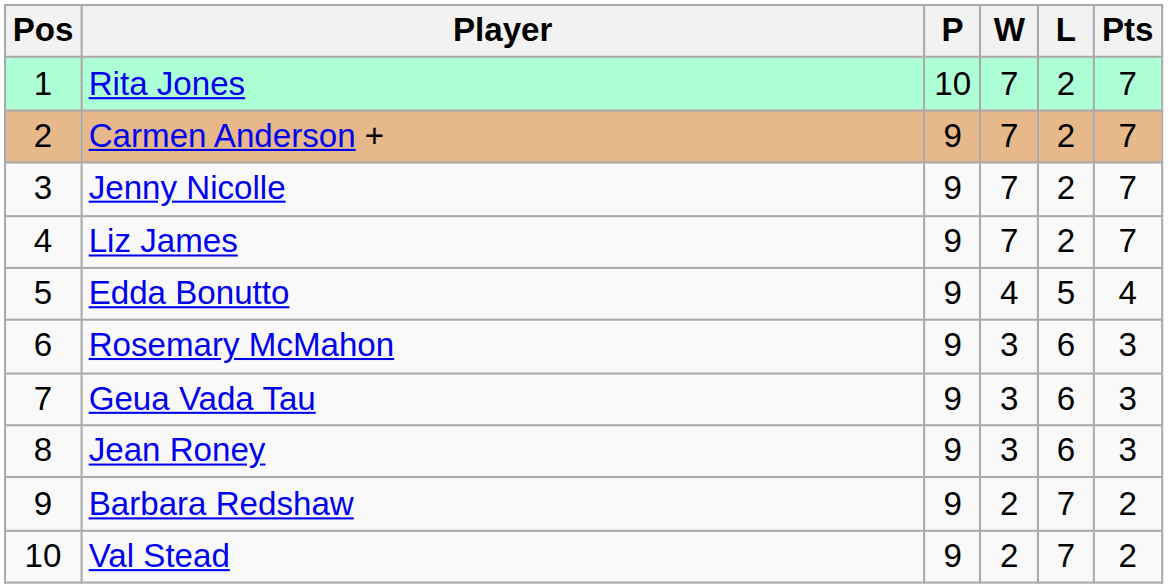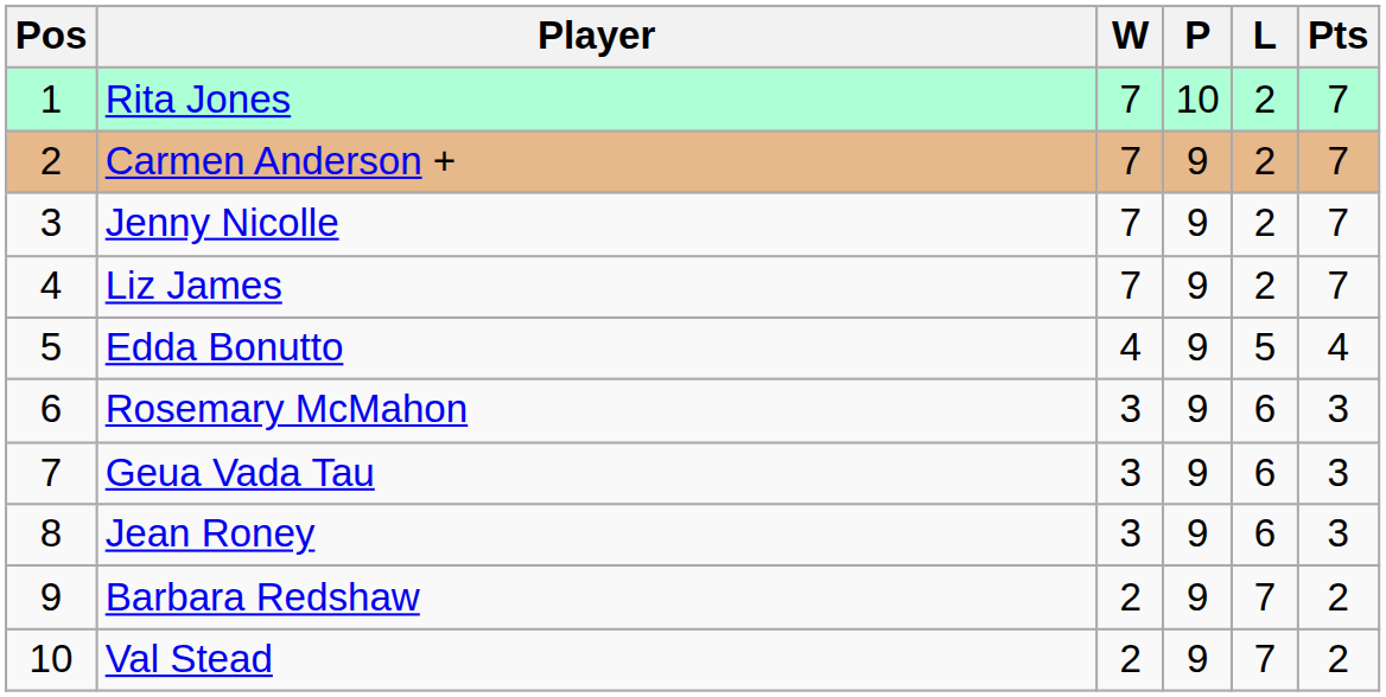columns swapped: P <-> W
